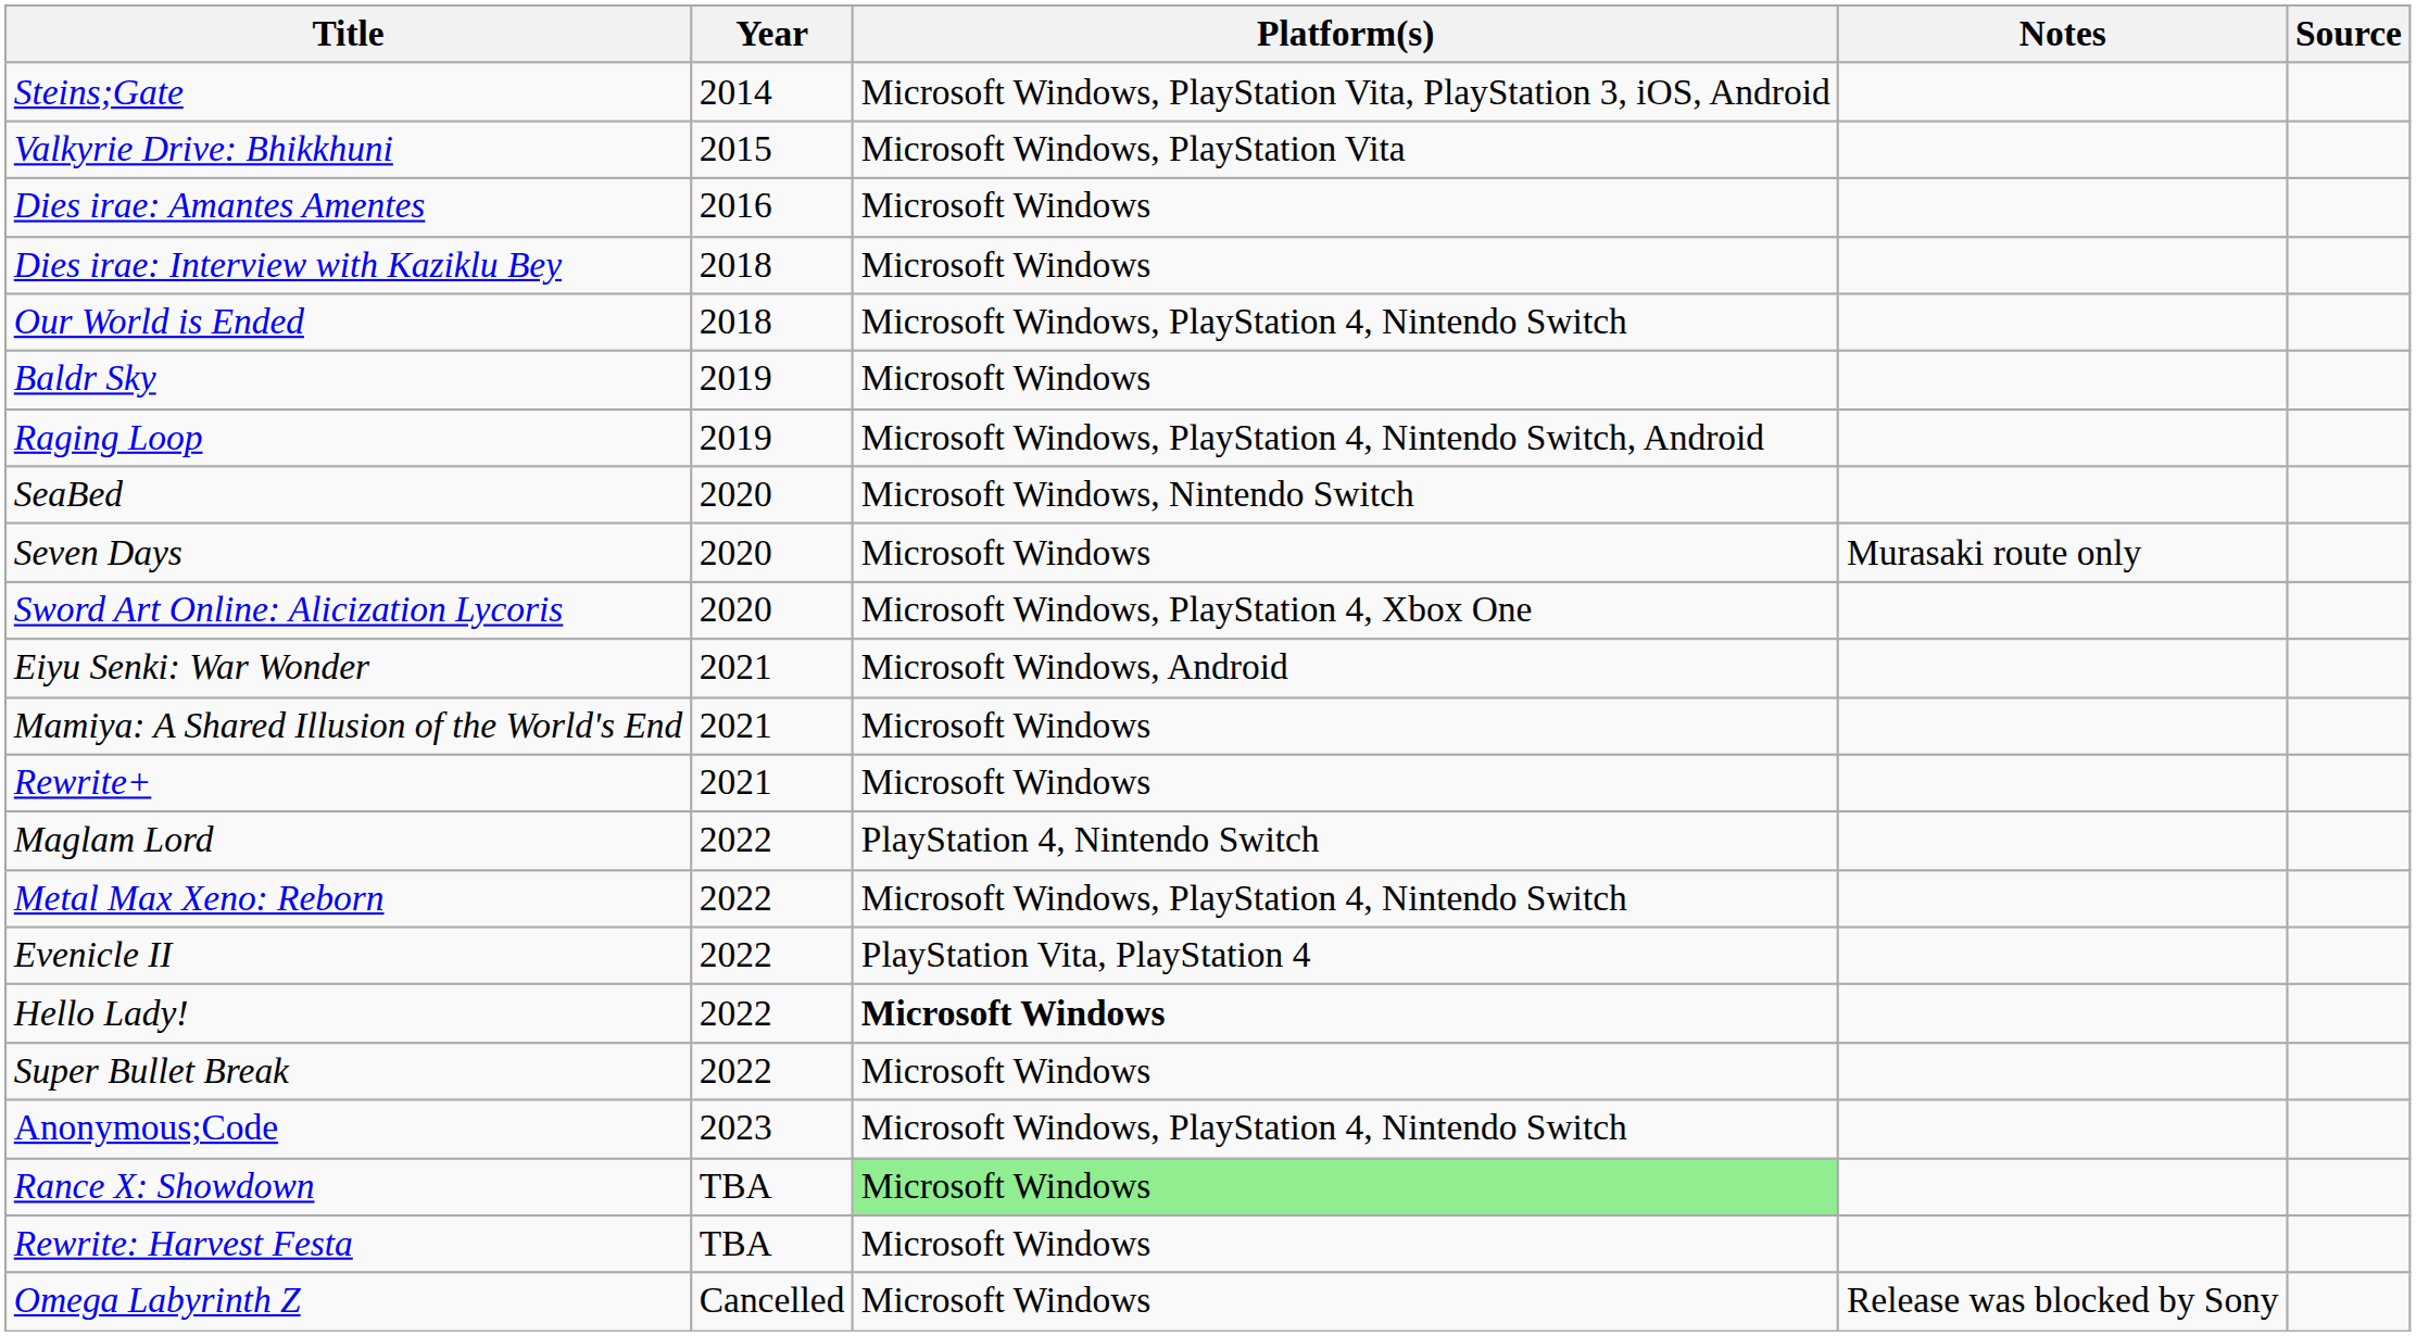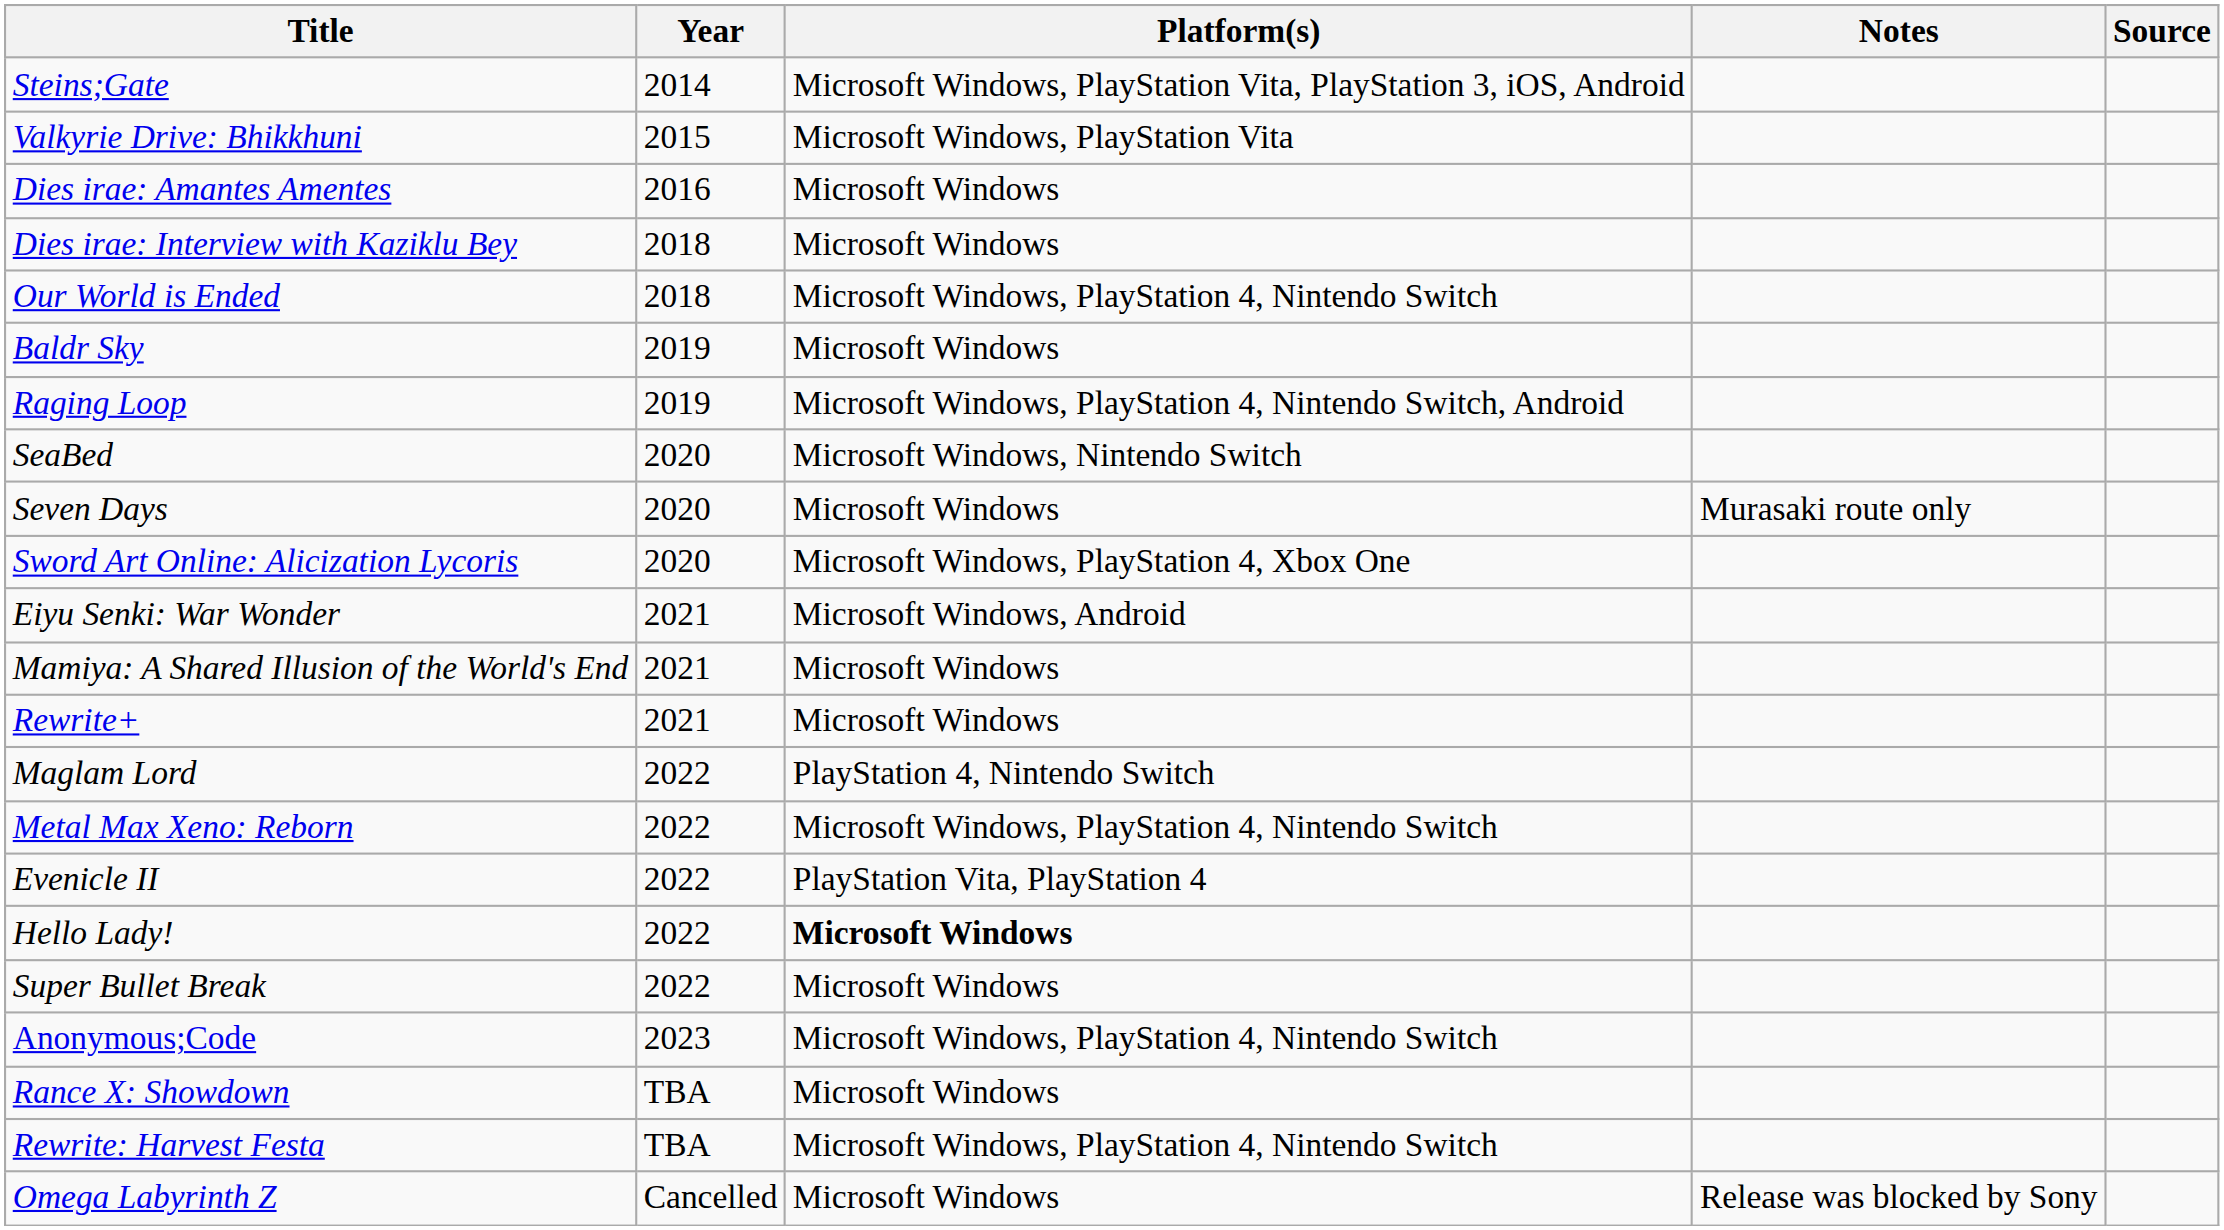Rance X: Showdown | Platform(s): lightgreen background -> no background
Rewrite: Harvest Festa | Platform(s): Microsoft Windows -> Microsoft Windows, PlayStation 4, Nintendo Switch
